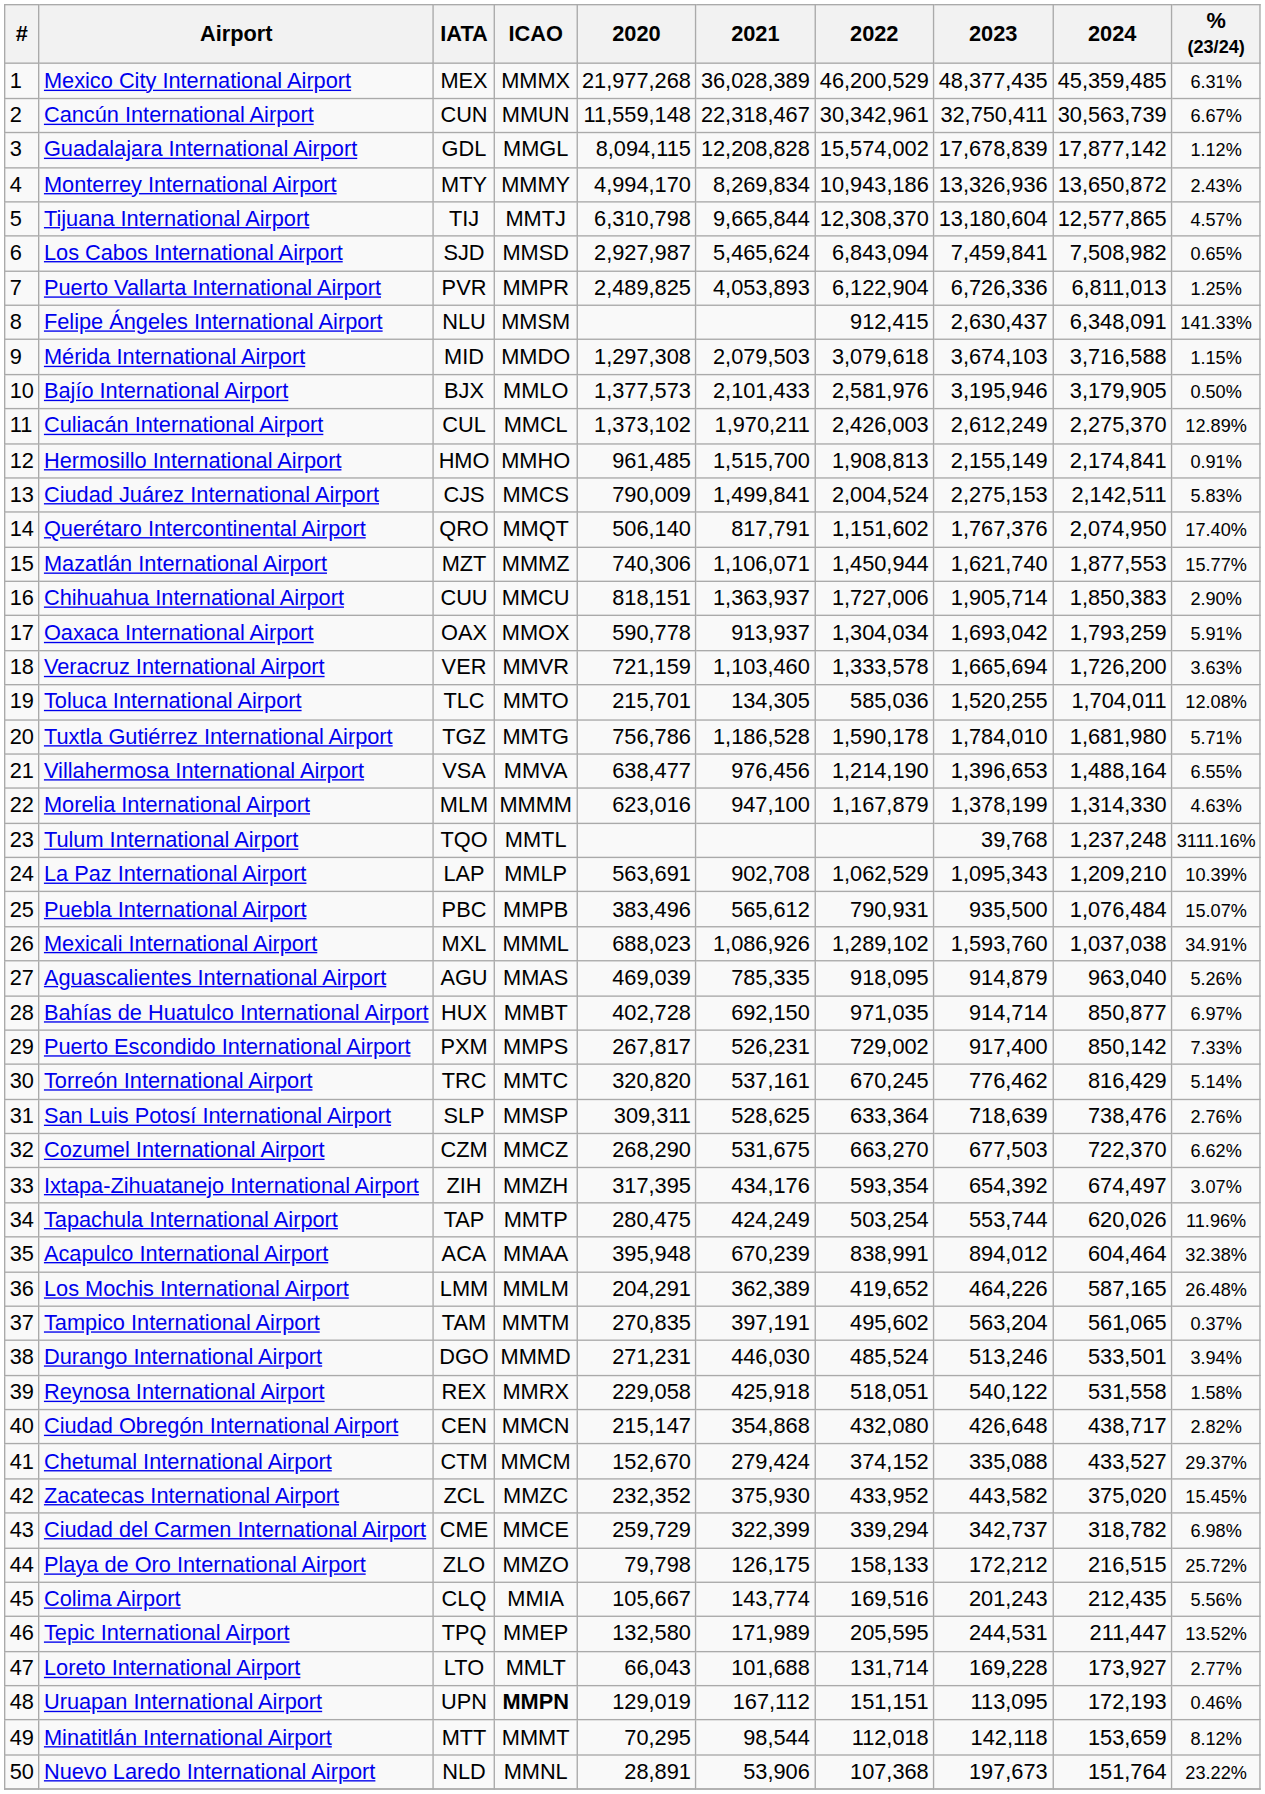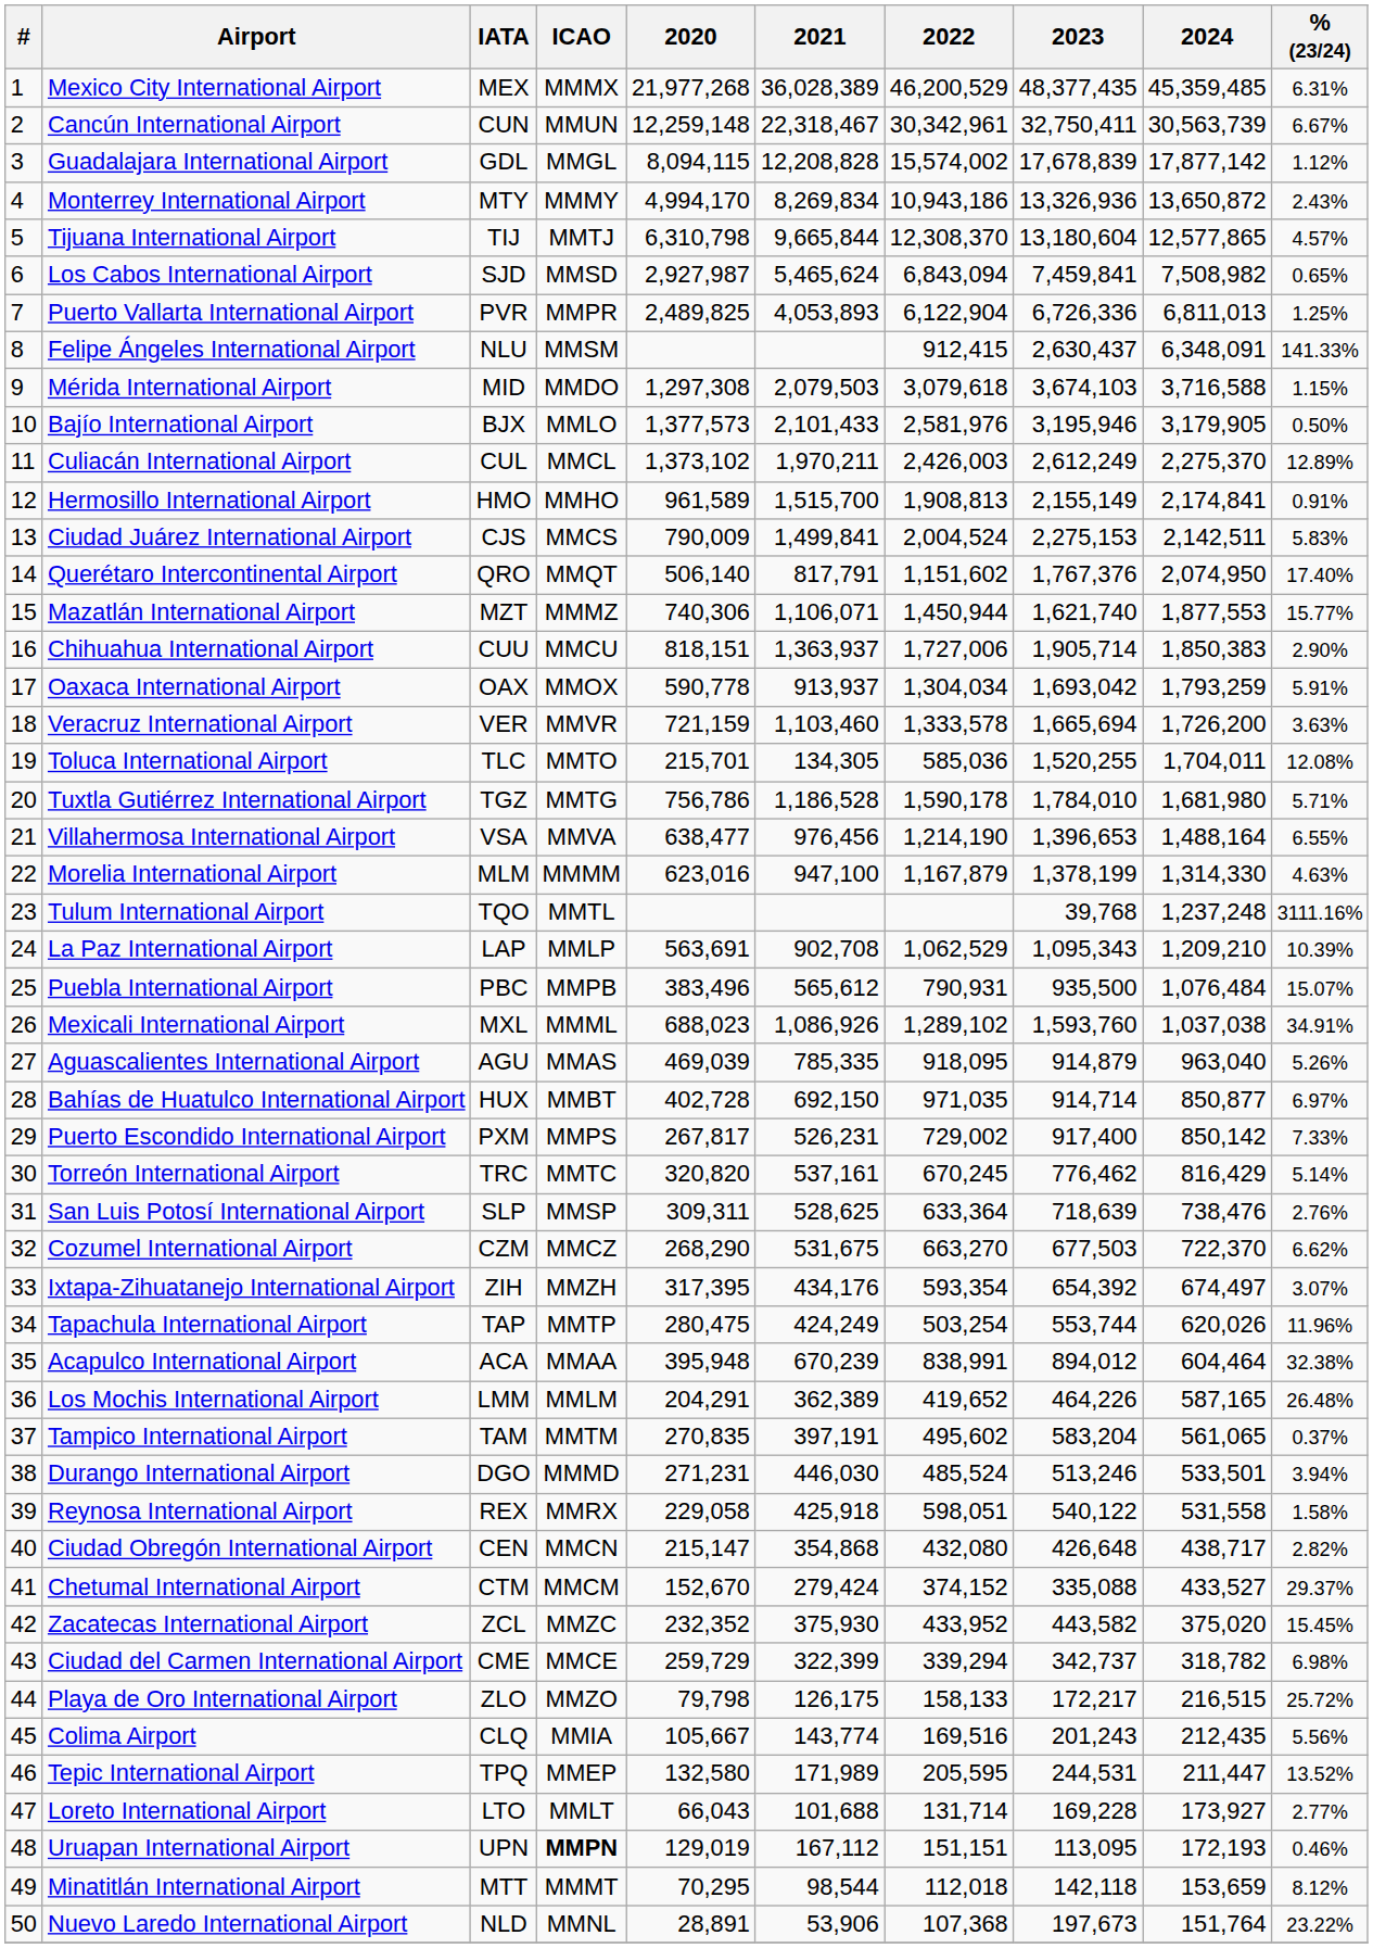Cancún International Airport | 2020: 11,559,148 -> 12,259,148
Hermosillo International Airport | 2020: 961,485 -> 961,589
Tampico International Airport | 2023: 563,204 -> 583,204
Reynosa International Airport | 2022: 518,051 -> 598,051
Playa de Oro International Airport | 2023: 172,212 -> 172,217
